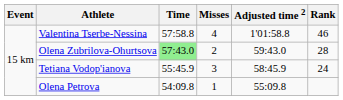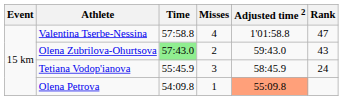Valentina Tserbe-Nessina | Rank: 46 -> 47
Olena Zubrilova-Ohurtsova | Rank: 28 -> 43
Olena Petrova | Adjusted time 2: no background -> lightsalmon background
